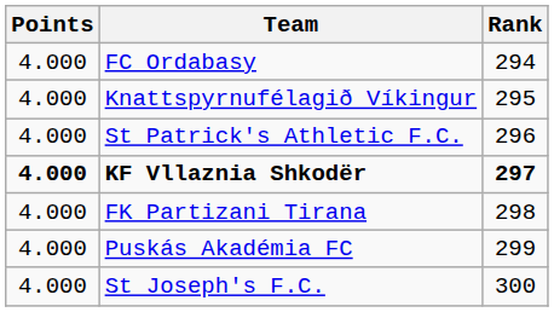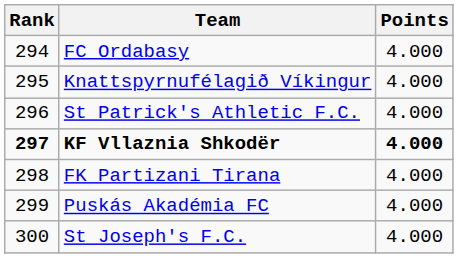columns swapped: Rank <-> Points
